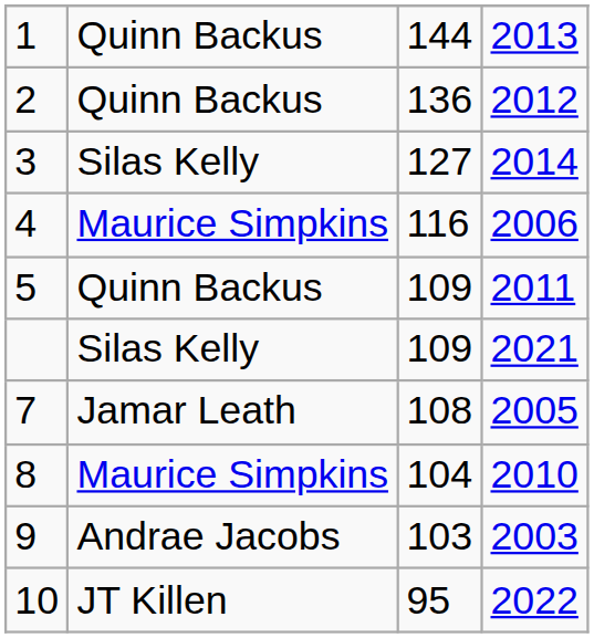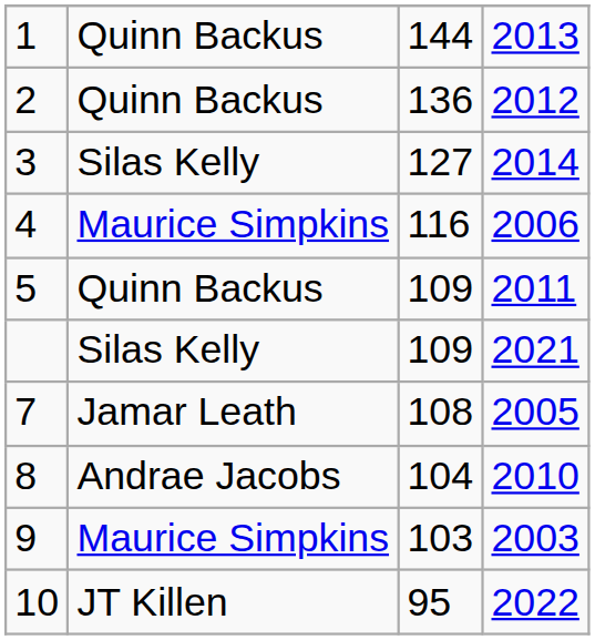8 | column 2: Maurice Simpkins -> Andrae Jacobs
9 | column 2: Andrae Jacobs -> Maurice Simpkins
